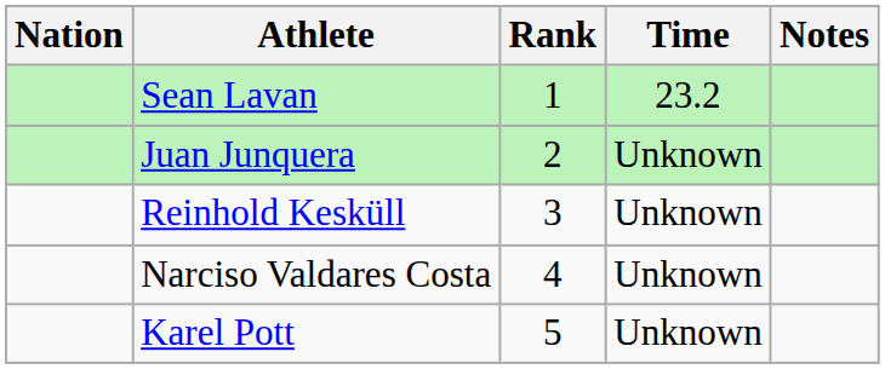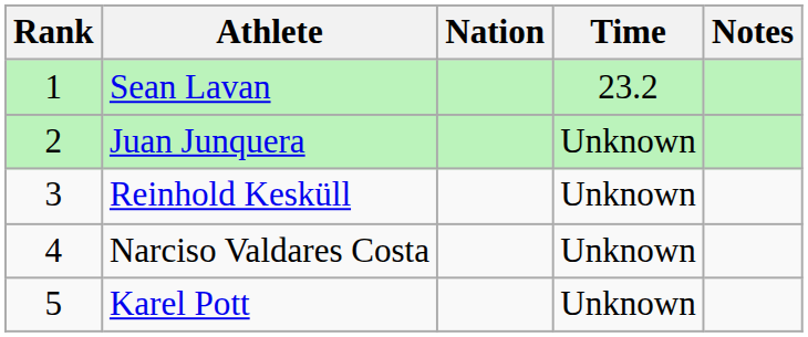columns swapped: Rank <-> Nation
